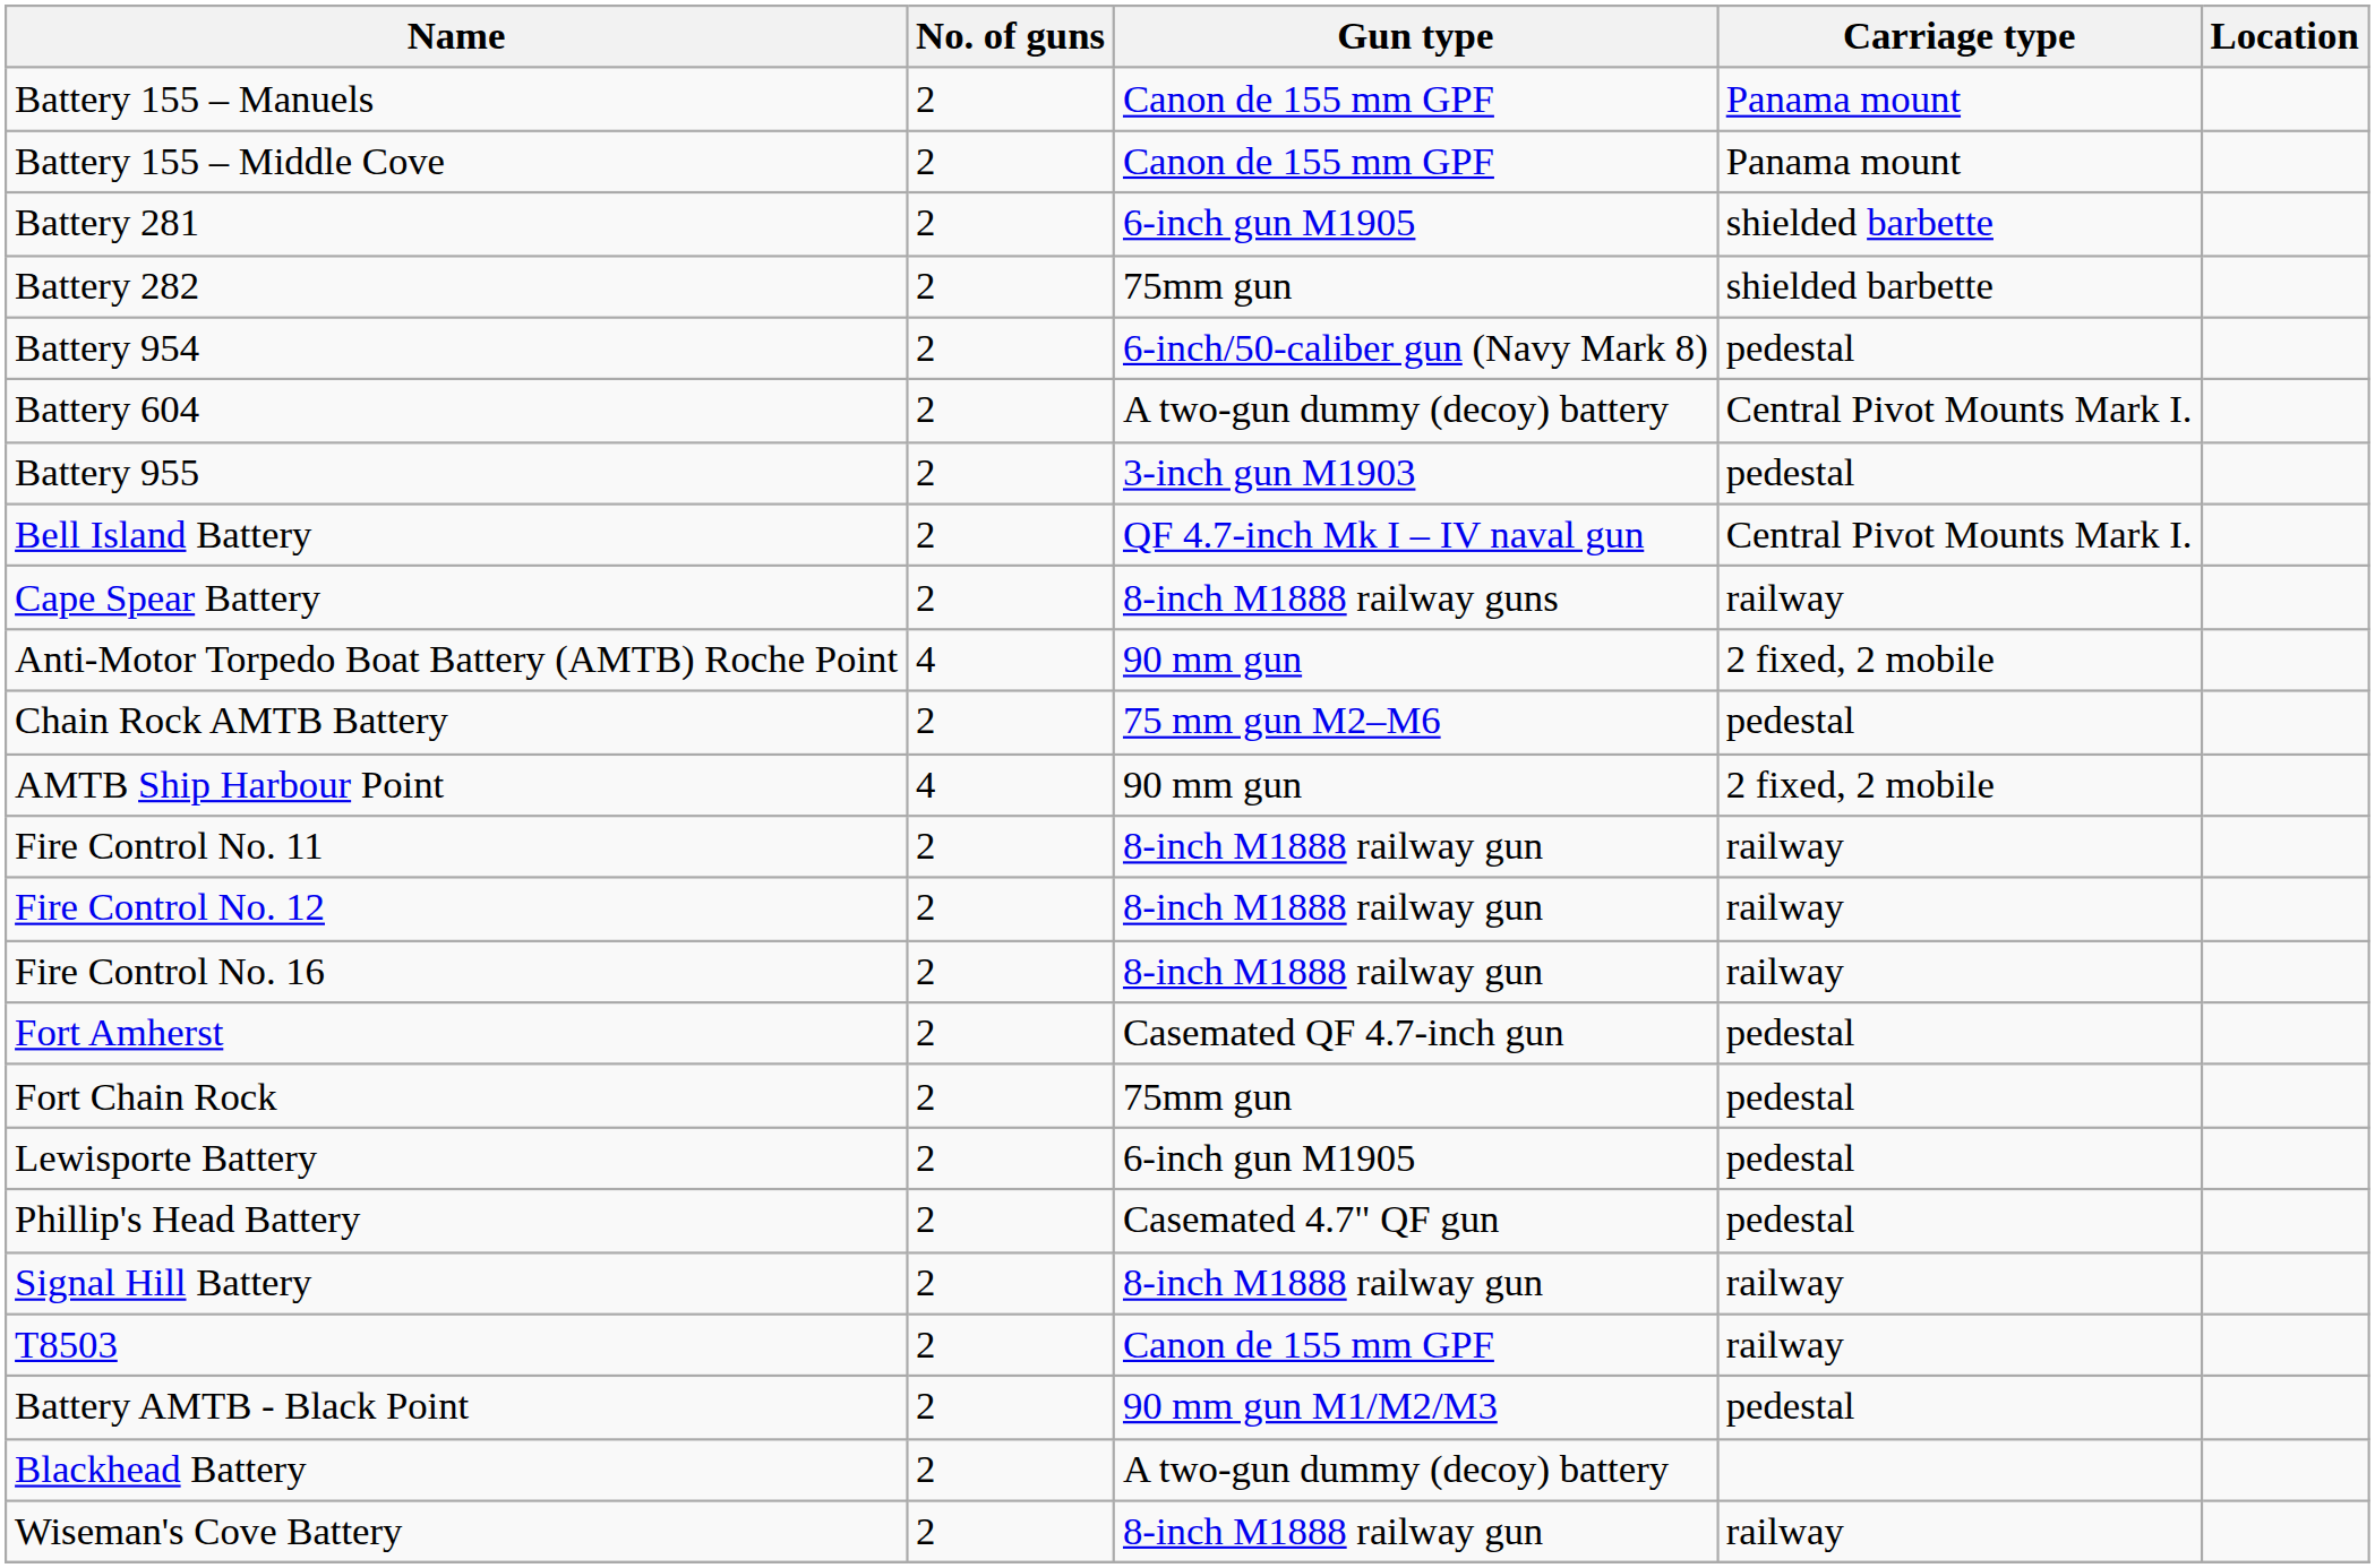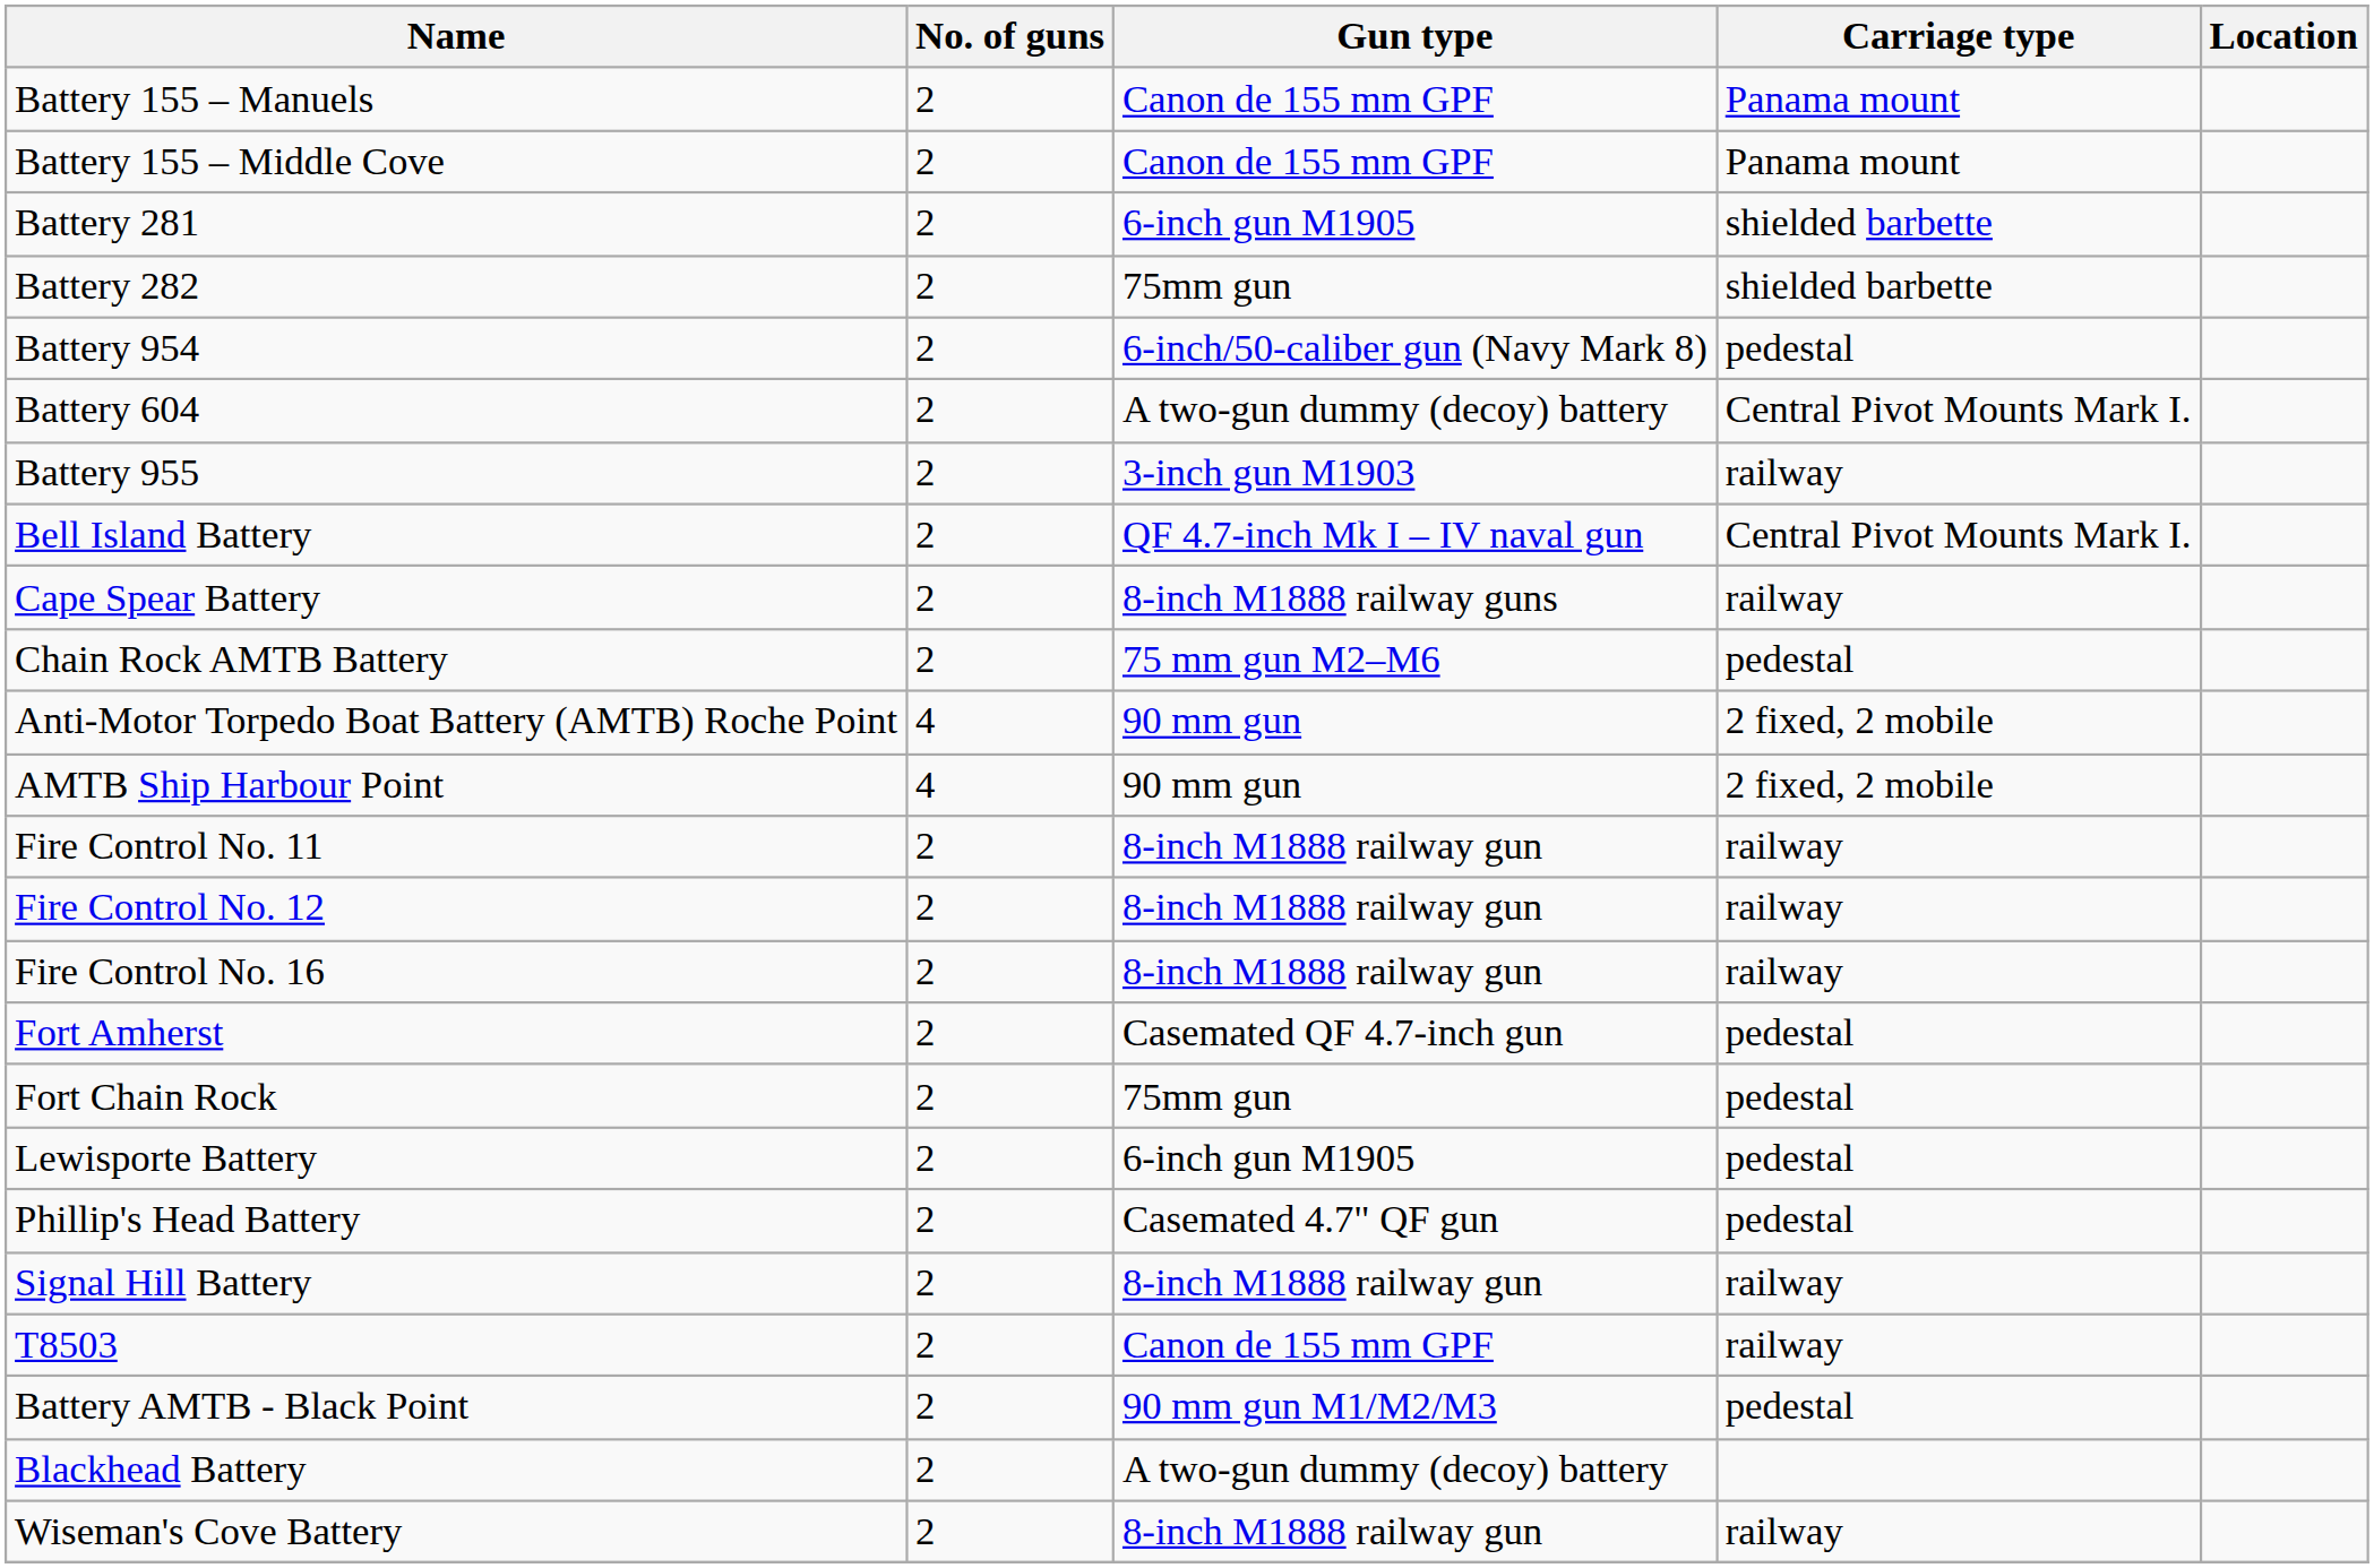Battery 955 | Carriage type: pedestal -> railway
rows swapped: Chain Rock AMTB Battery <-> Anti-Motor Torpedo Boat Battery (AMTB) Roche Point
